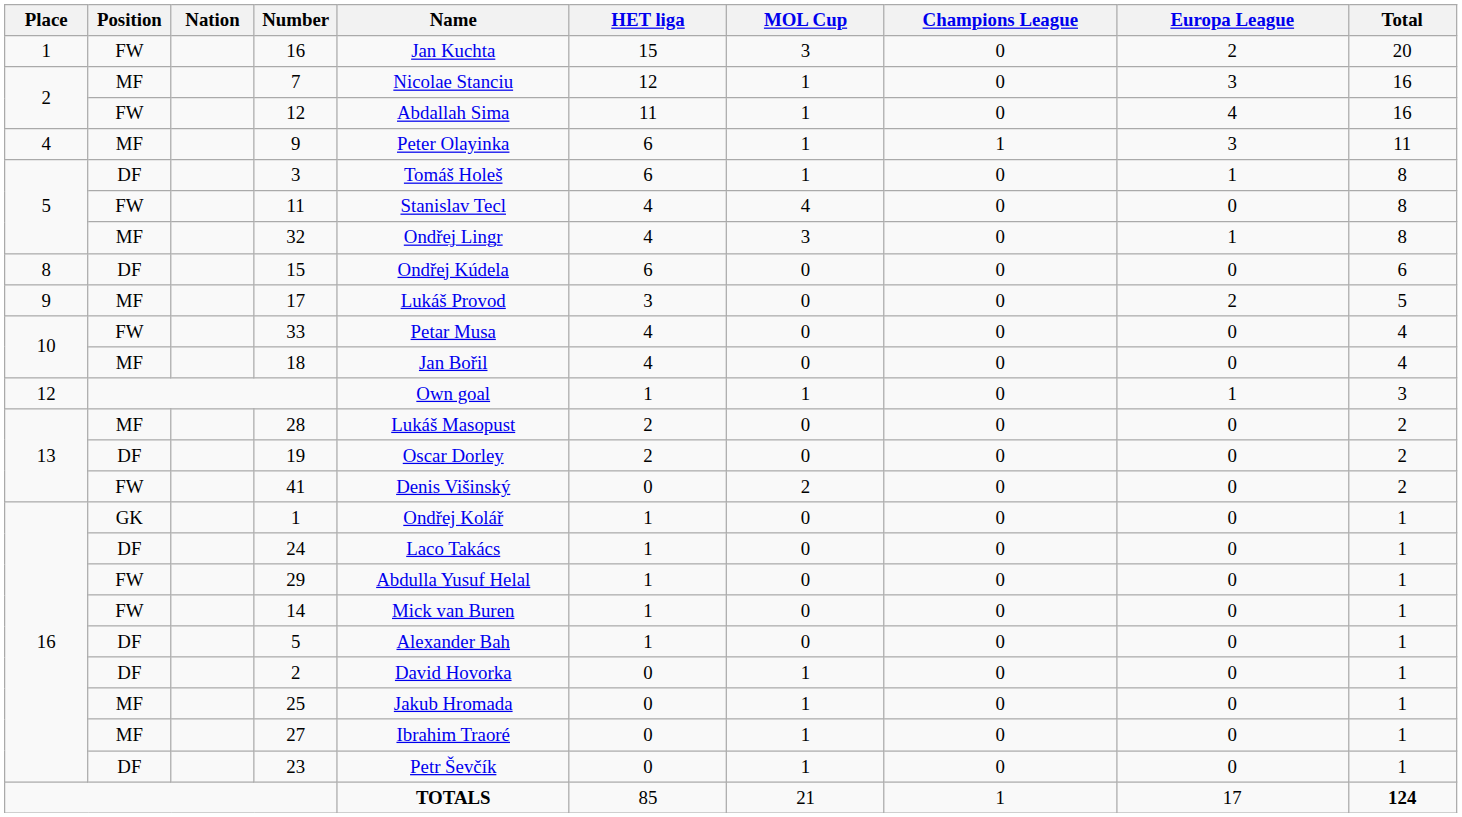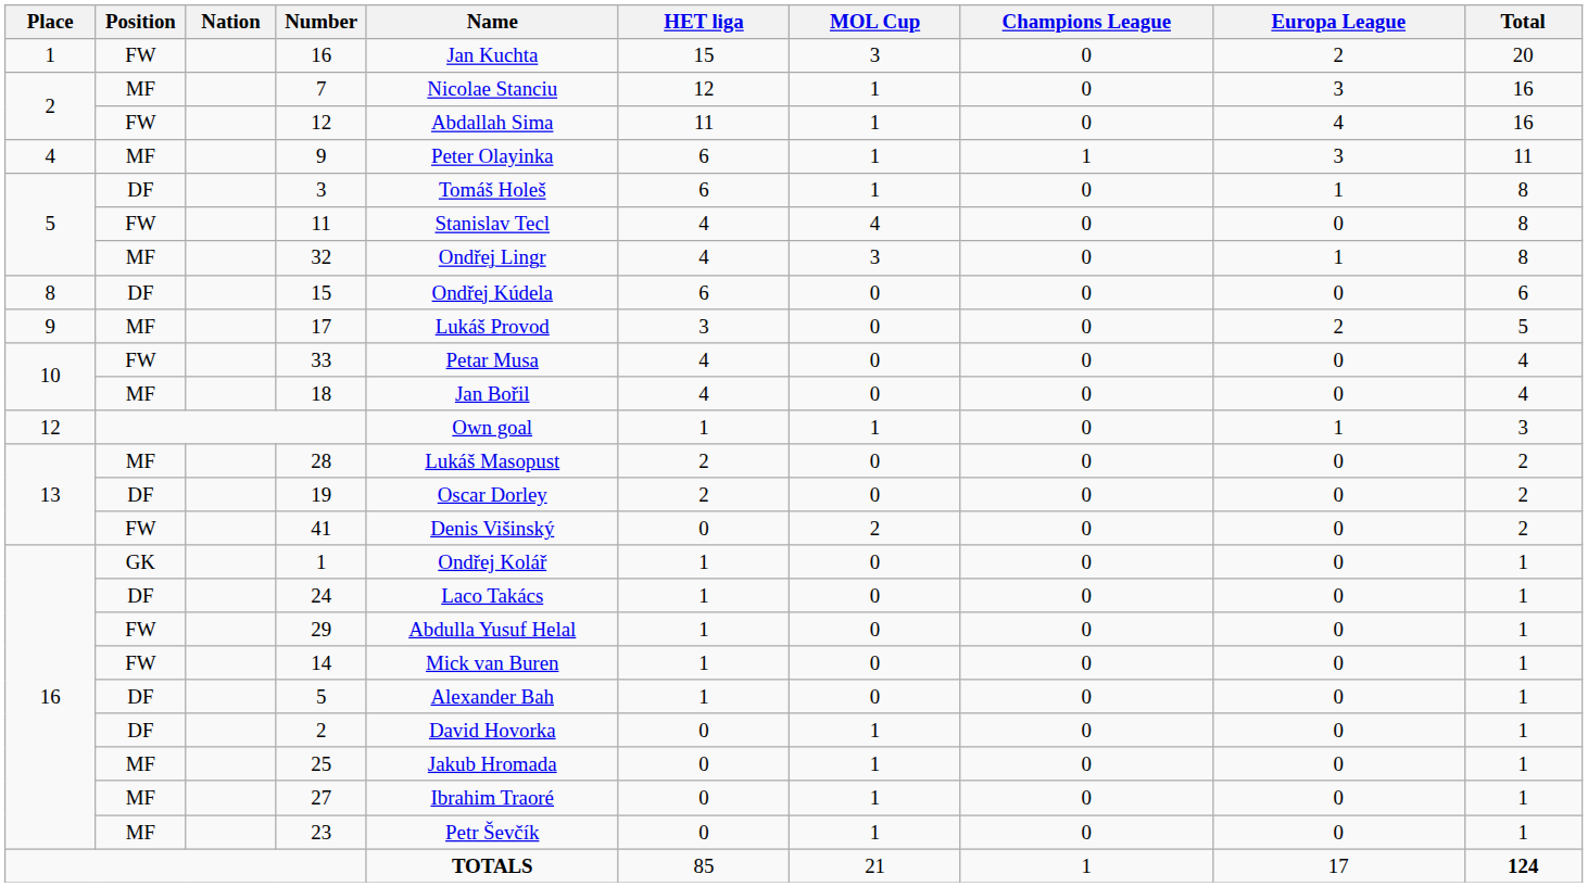23 | Position: DF -> MF
